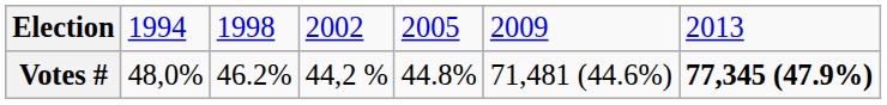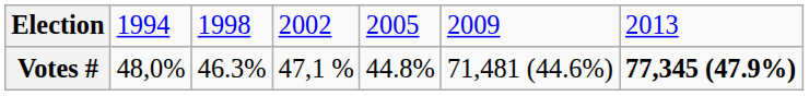Votes # | column 3: 46.2% -> 46.3%
Votes # | column 4: 44,2 % -> 47,1 %
